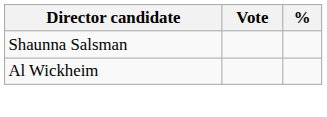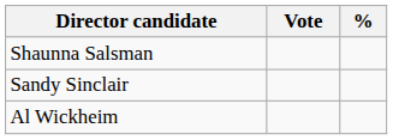+ row: Sandy Sinclair
